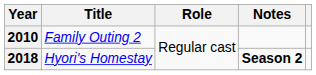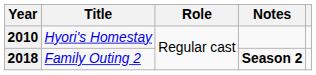2010 | Title: Family Outing 2 -> Hyori's Homestay
2018 | Title: Hyori's Homestay -> Family Outing 2
